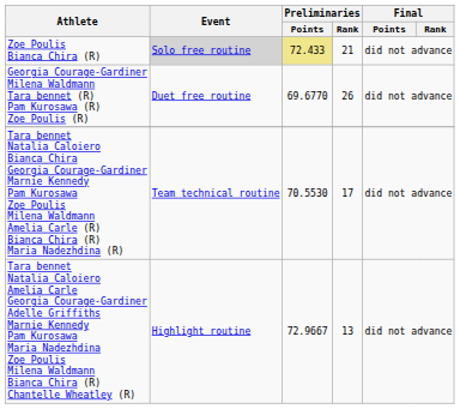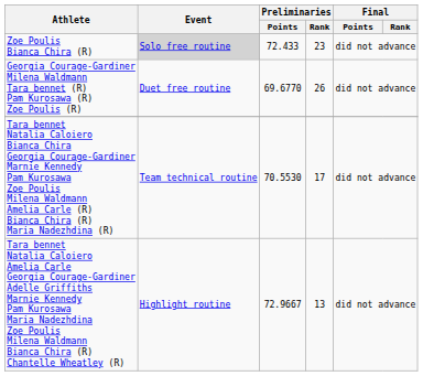Zoe Poulis Bianca Chira (R) | Preliminaries / Points: khaki background -> no background
Zoe Poulis Bianca Chira (R) | Preliminaries / Rank: 21 -> 23
